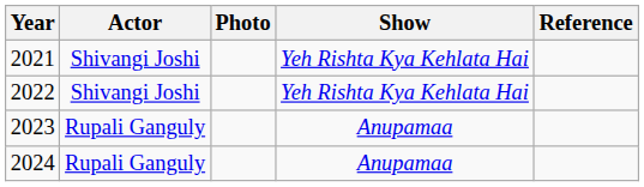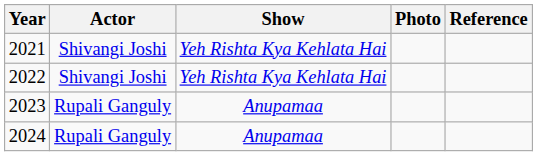columns swapped: Show <-> Photo
